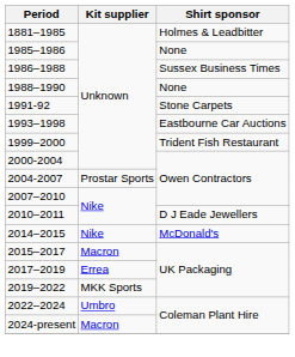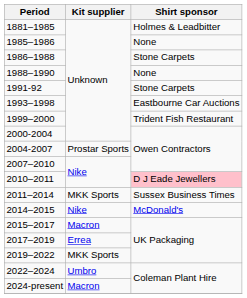1986–1988 | Shirt sponsor: Sussex Business Times -> Stone Carpets
2010–2011 | Shirt sponsor: no background -> pink background
+ row: 2011–2014 | MKK Sports | Sussex Business Times
